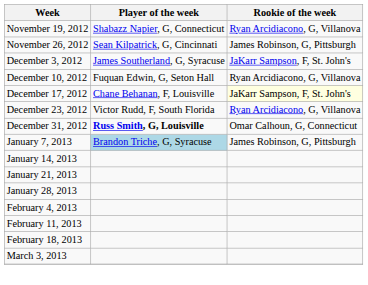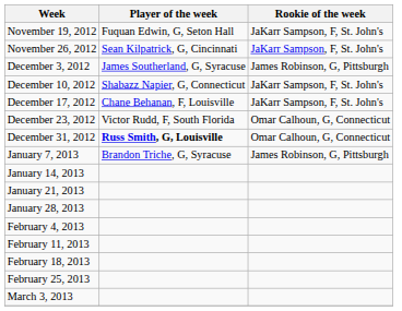November 19, 2012 | Player of the week: Shabazz Napier, G, Connecticut -> Fuquan Edwin, G, Seton Hall
November 19, 2012 | Rookie of the week: Ryan Arcidiacono, G, Villanova -> JaKarr Sampson, F, St. John's
November 26, 2012 | Rookie of the week: James Robinson, G, Pittsburgh -> JaKarr Sampson, F, St. John's
December 3, 2012 | Rookie of the week: JaKarr Sampson, F, St. John's -> James Robinson, G, Pittsburgh
December 10, 2012 | Player of the week: Fuquan Edwin, G, Seton Hall -> Shabazz Napier, G, Connecticut
December 10, 2012 | Rookie of the week: Ryan Arcidiacono, G, Villanova -> JaKarr Sampson, F, St. John's
December 17, 2012 | Rookie of the week: lightyellow background -> no background
December 23, 2012 | Rookie of the week: Ryan Arcidiacono, G, Villanova -> Omar Calhoun, G, Connecticut
January 7, 2013 | Player of the week: lightblue background -> no background
+ row: February 25, 2013
